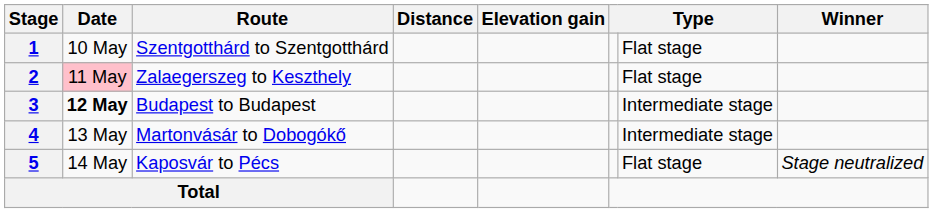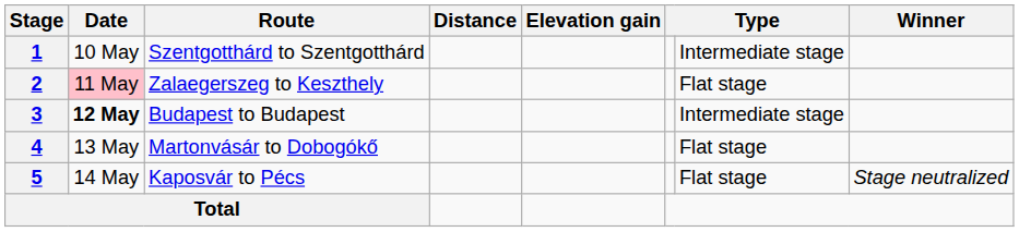1 | column 7: Flat stage -> Intermediate stage
4 | column 7: Intermediate stage -> Flat stage
